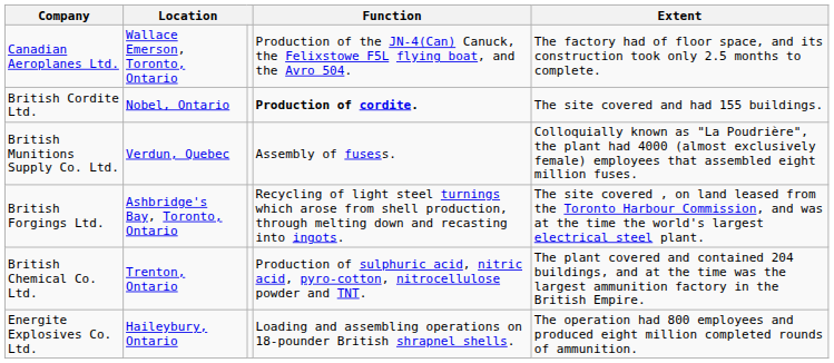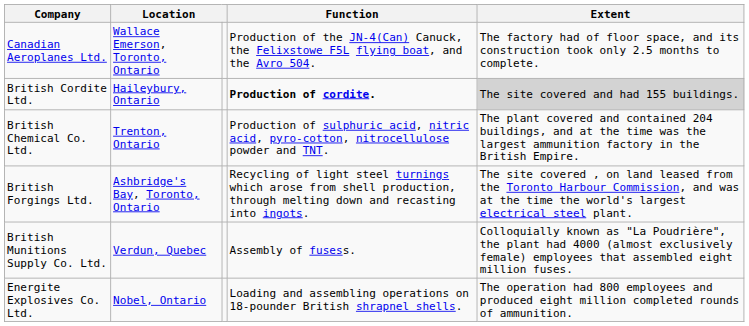British Cordite Ltd. | column 2: Nobel, Ontario -> Haileybury, Ontario
British Cordite Ltd. | Extent: no background -> lightgrey background
rows swapped: British Chemical Co. Ltd. <-> British Munitions Supply Co. Ltd.
Energite Explosives Co. Ltd. | column 2: Haileybury, Ontario -> Nobel, Ontario
